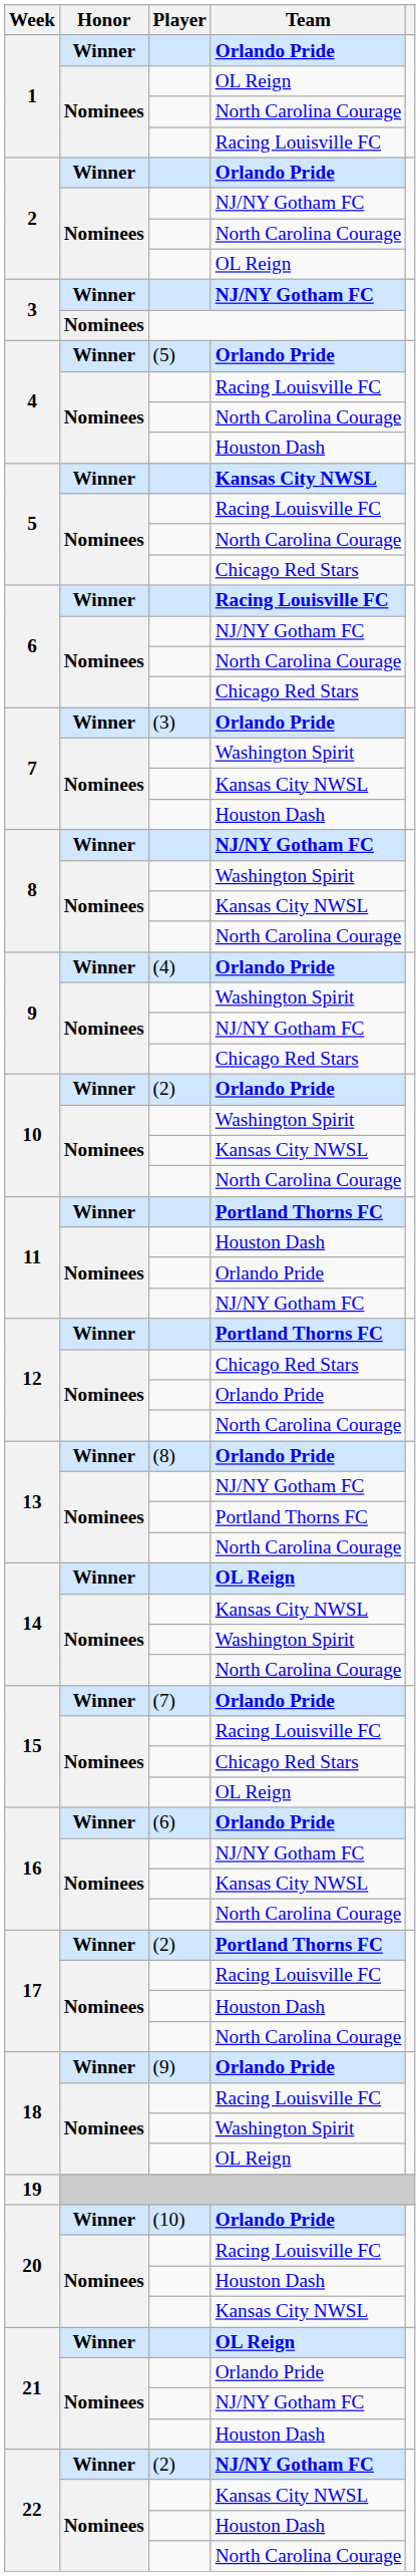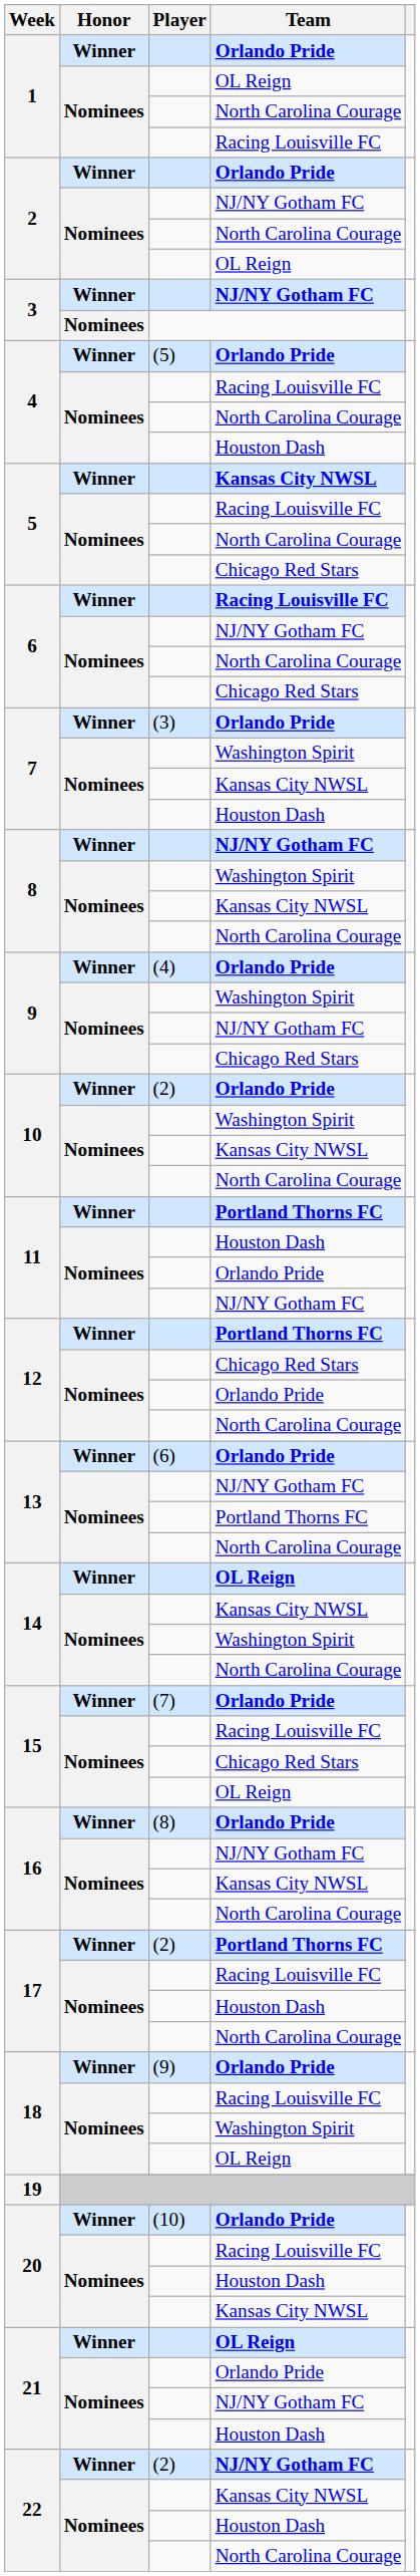13 / Orlando Pride | Player: (8) -> (6)
16 / Orlando Pride | Player: (6) -> (8)
